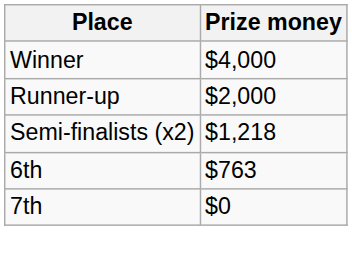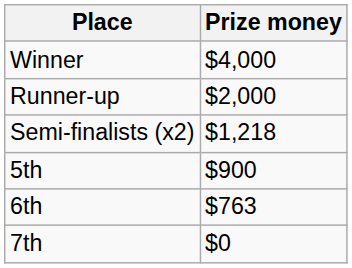+ row: 5th | $900
